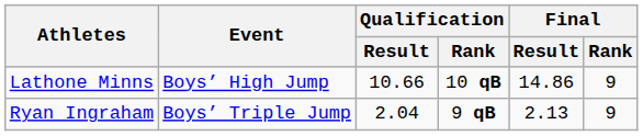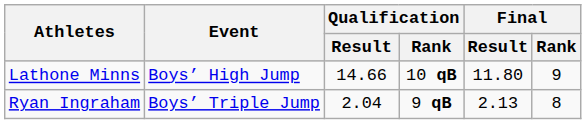Lathone Minns | Qualification / Result: 10.66 -> 14.66
Lathone Minns | Final / Result: 14.86 -> 11.80
Ryan Ingraham | Final / Rank: 9 -> 8
